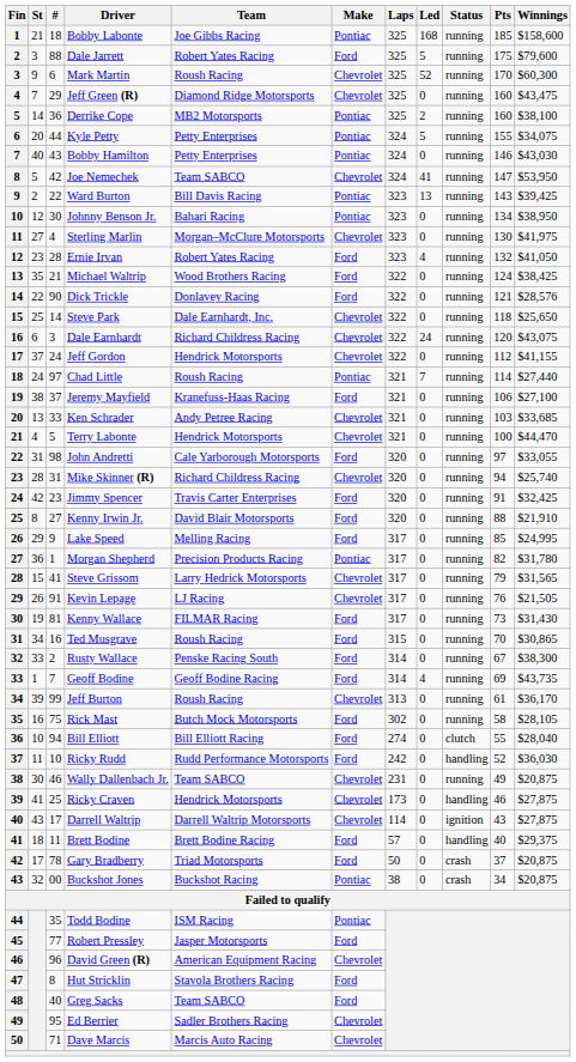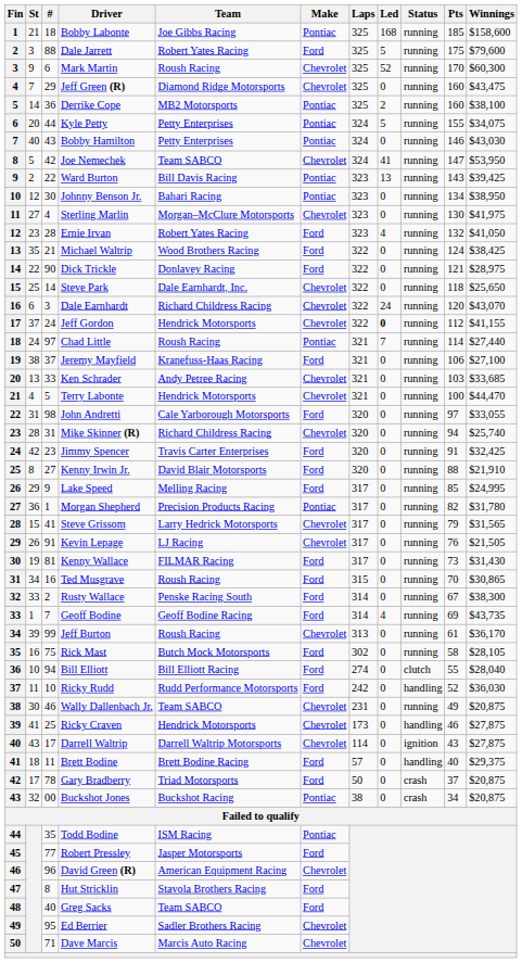Dick Trickle | Winnings: $28,576 -> $28,975
Dale Earnhardt | Winnings: $43,075 -> $43,070
Jeff Gordon | Led: normal -> bold
